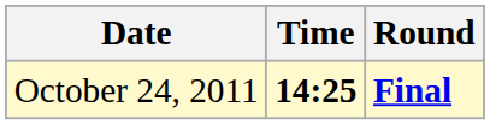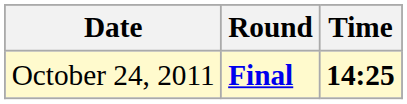columns swapped: Time <-> Round
